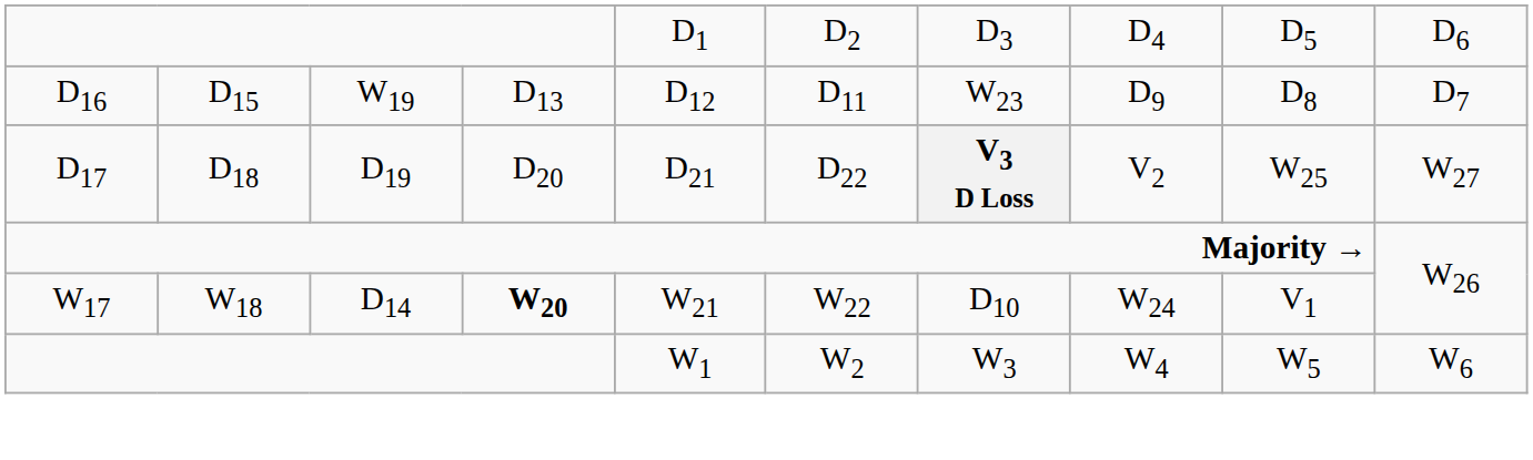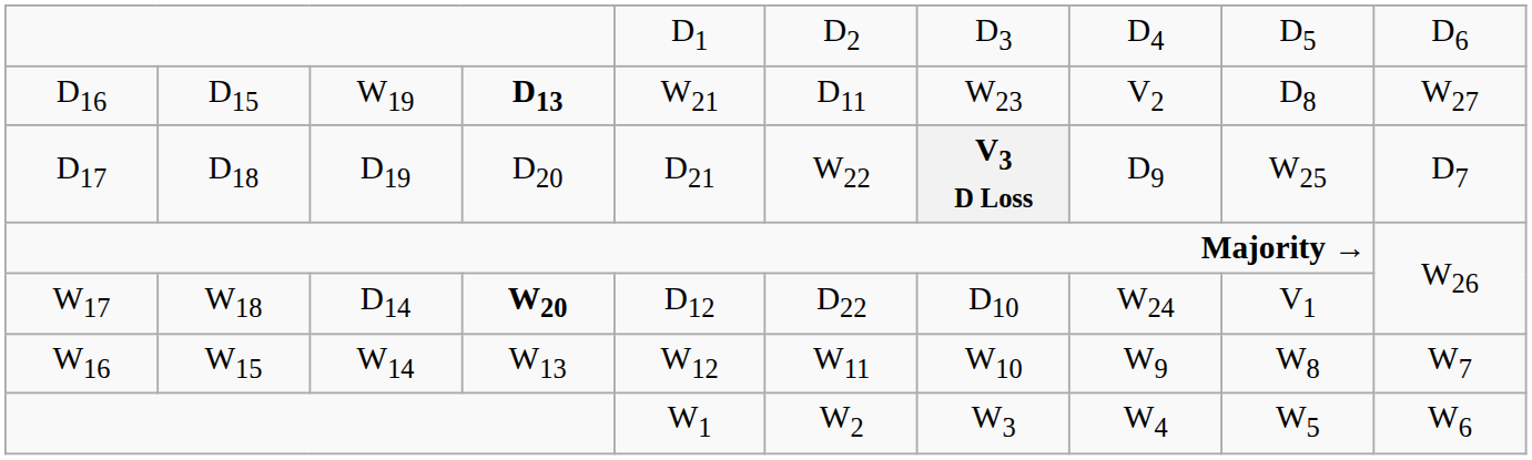D16 | column 4: normal -> bold
D16 | column 5: D12 -> W21
D16 | column 8: D9 -> V2
D16 | column 10: D7 -> W27
D17 | column 6: D22 -> W22
D17 | column 8: V2 -> D9
D17 | column 10: W27 -> D7
W17 | column 5: W21 -> D12
W17 | column 6: W22 -> D22
+ row: W16 | W15 | W14 | W13 | W12 | W11 | W10 | W9 | W8 | W7
